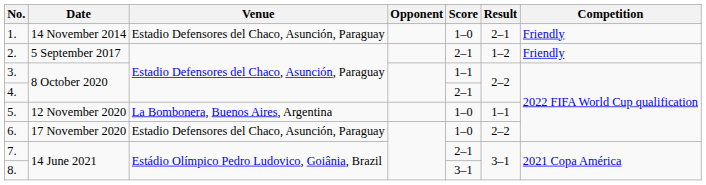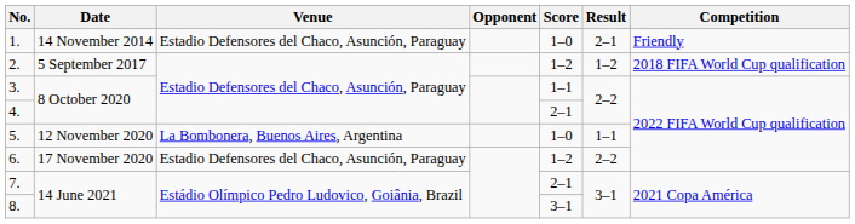2. | Score: 2–1 -> 1–2
2. | Competition: Friendly -> 2018 FIFA World Cup qualification
6. | Score: 1–0 -> 1–2
